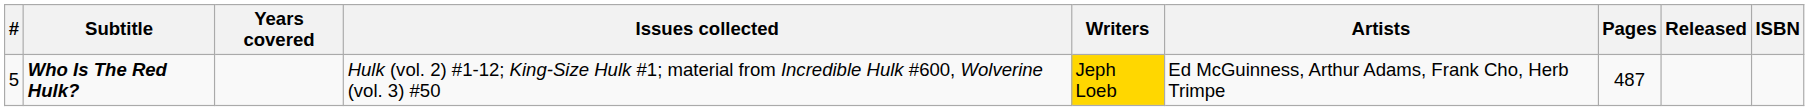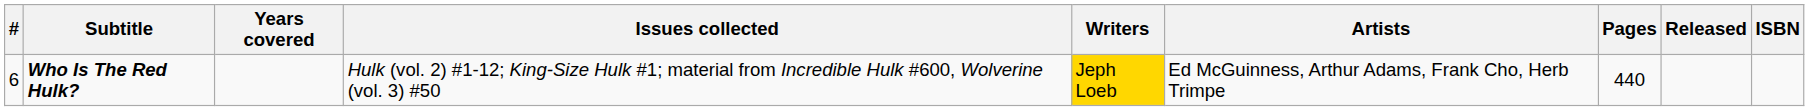Who Is The Red Hulk? | #: 5 -> 6
Who Is The Red Hulk? | Pages: 487 -> 440
